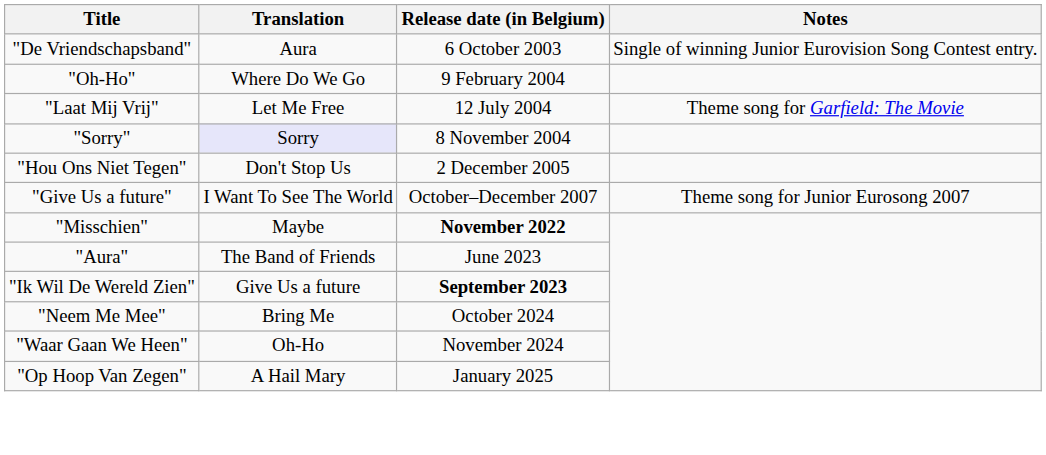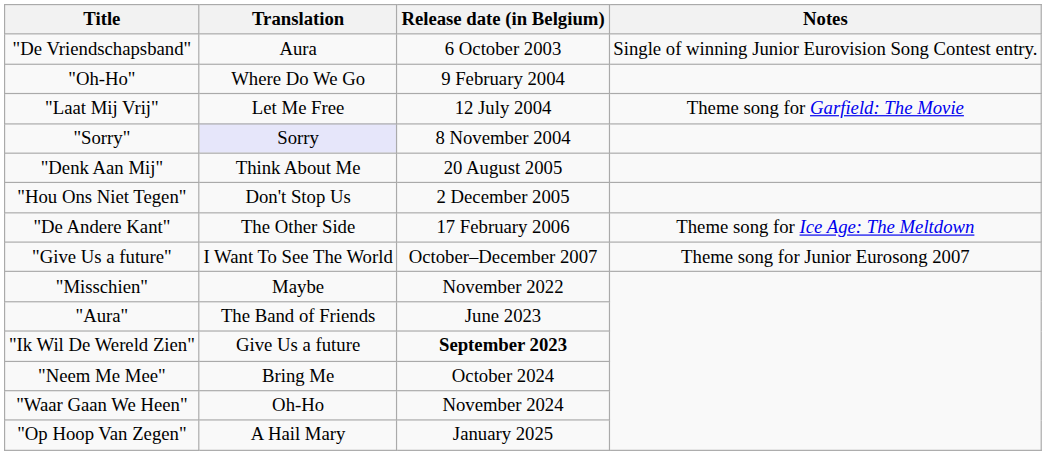+ row: "Denk Aan Mij" | Think About Me | 20 August 2005
+ row: "De Andere Kant" | The Other Side | 17 February 2006 | Theme song for Ice Age: The Meltdown
"Misschien" | Release date (in Belgium): bold -> normal
